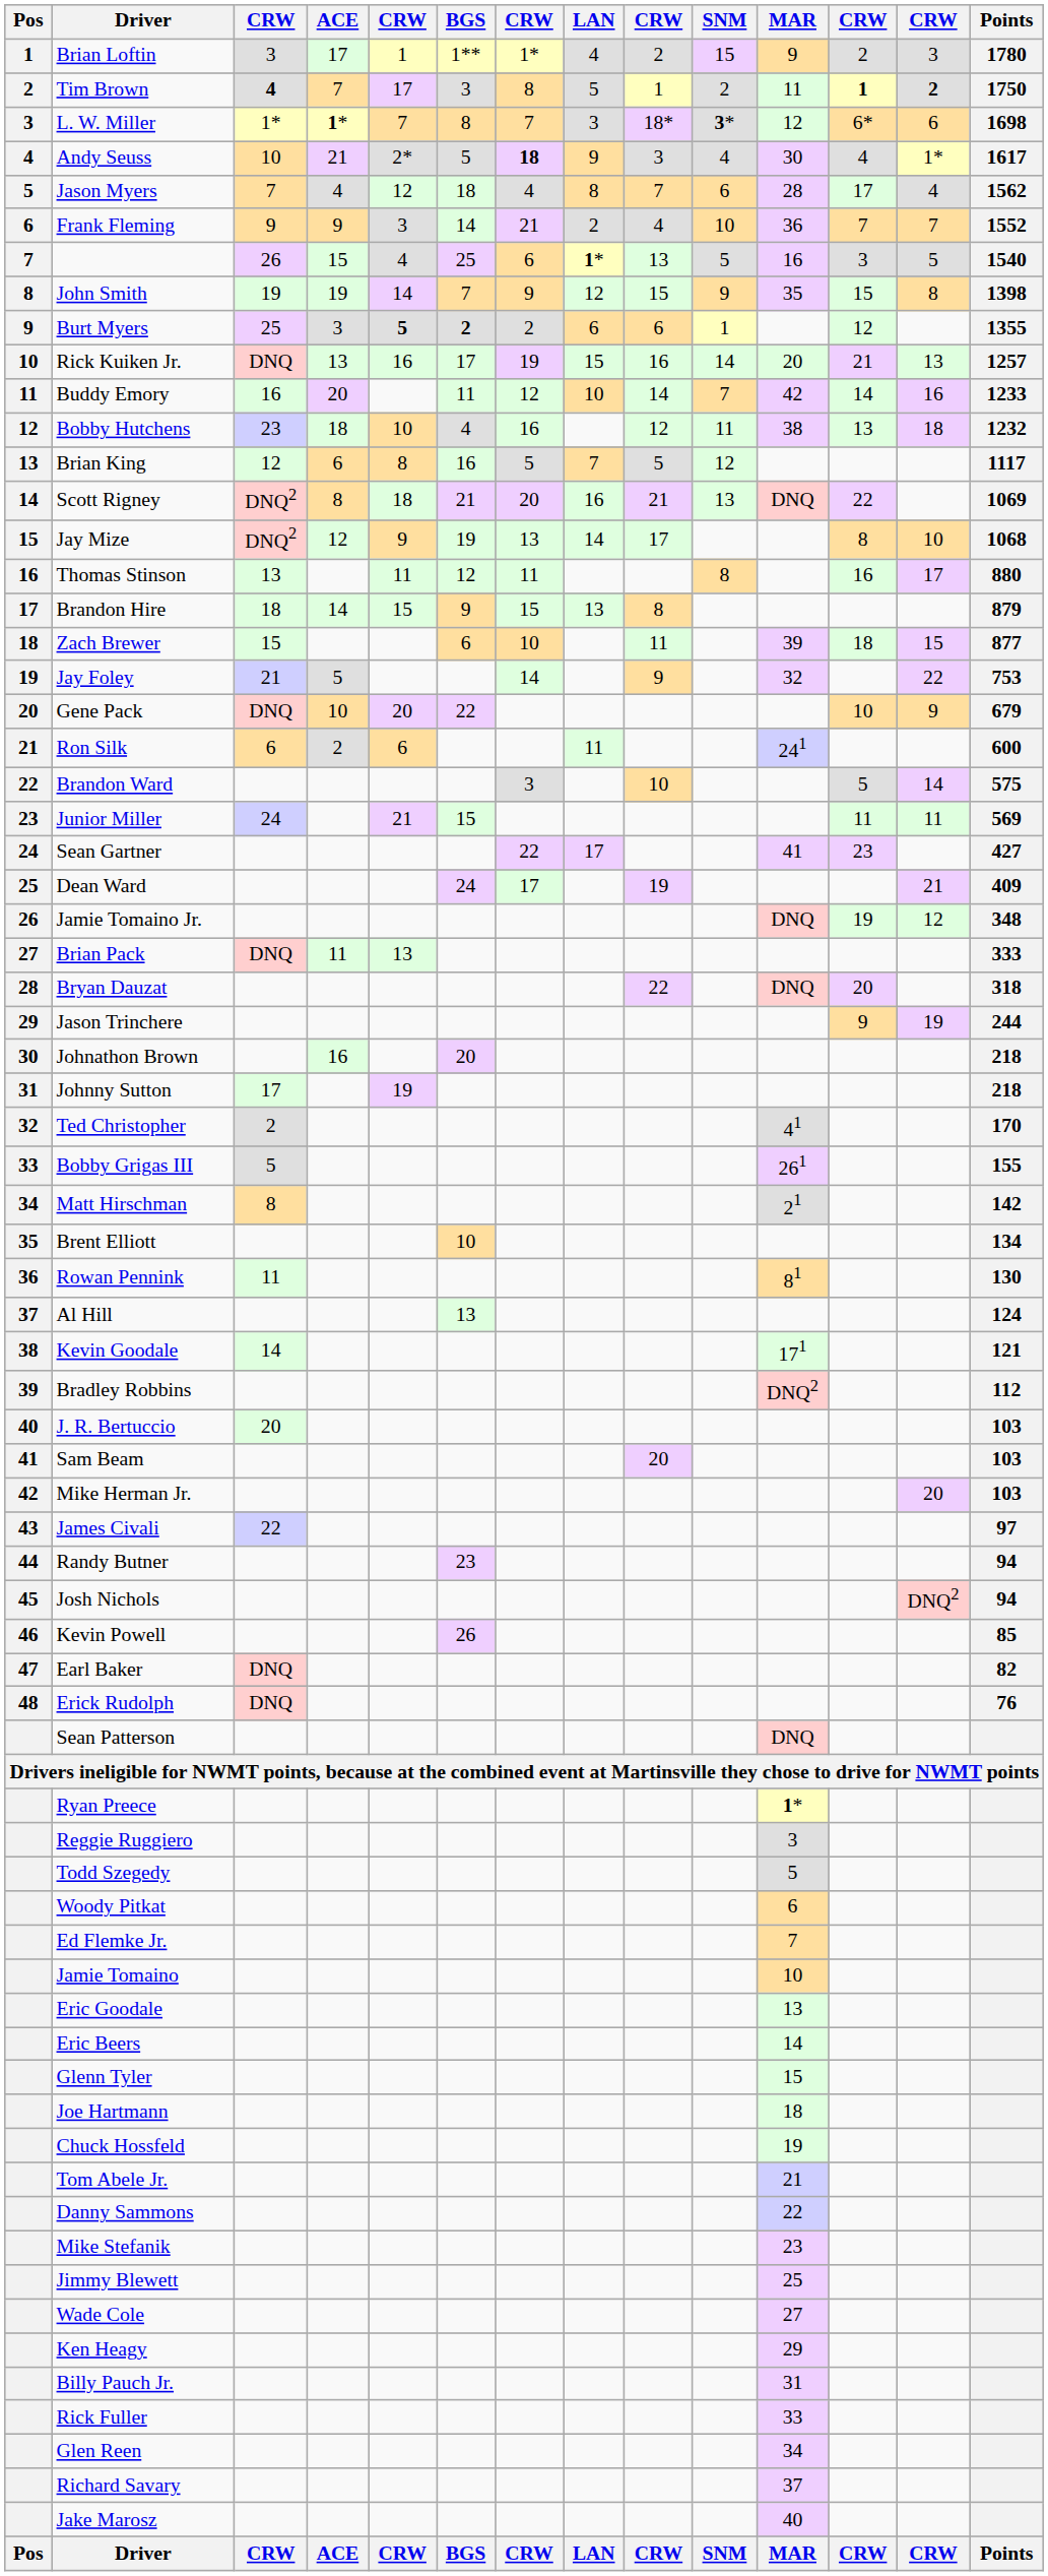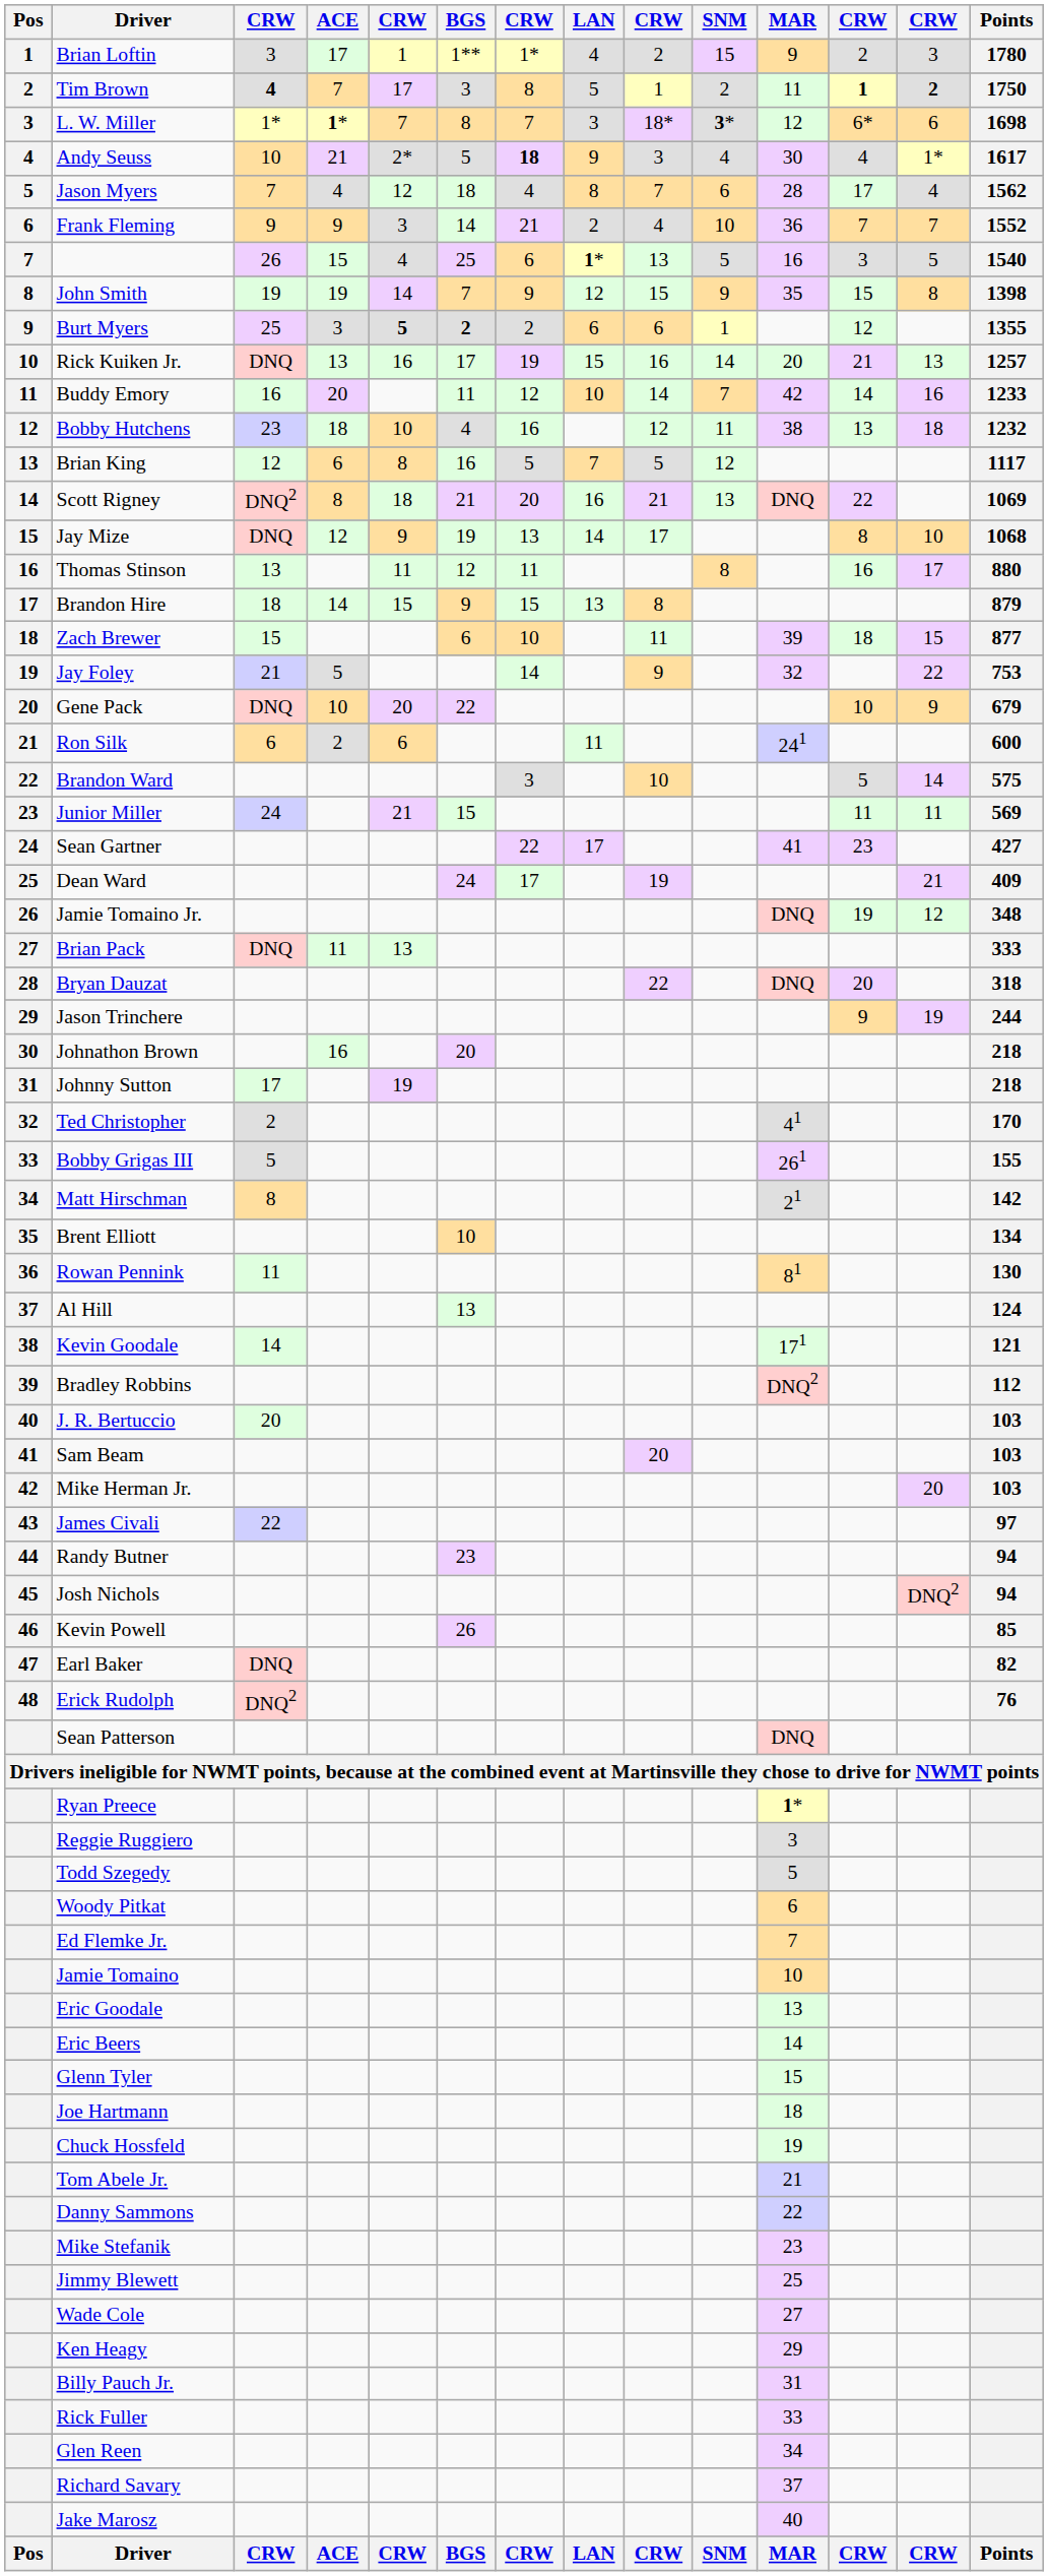Jay Mize | column 3: DNQ2 -> DNQ
Erick Rudolph | column 3: DNQ -> DNQ2
